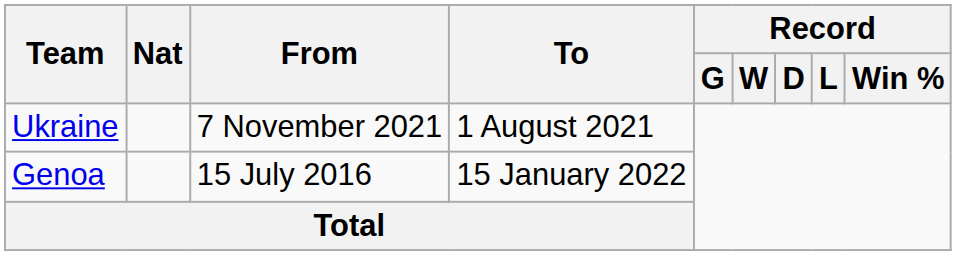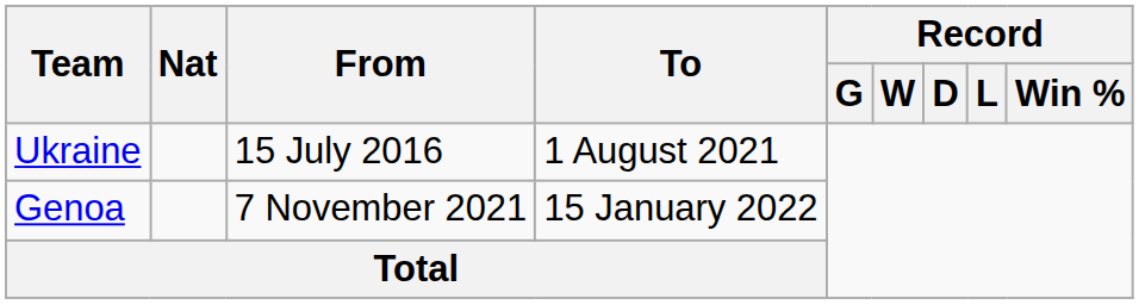Ukraine | From: 7 November 2021 -> 15 July 2016
Genoa | From: 15 July 2016 -> 7 November 2021
